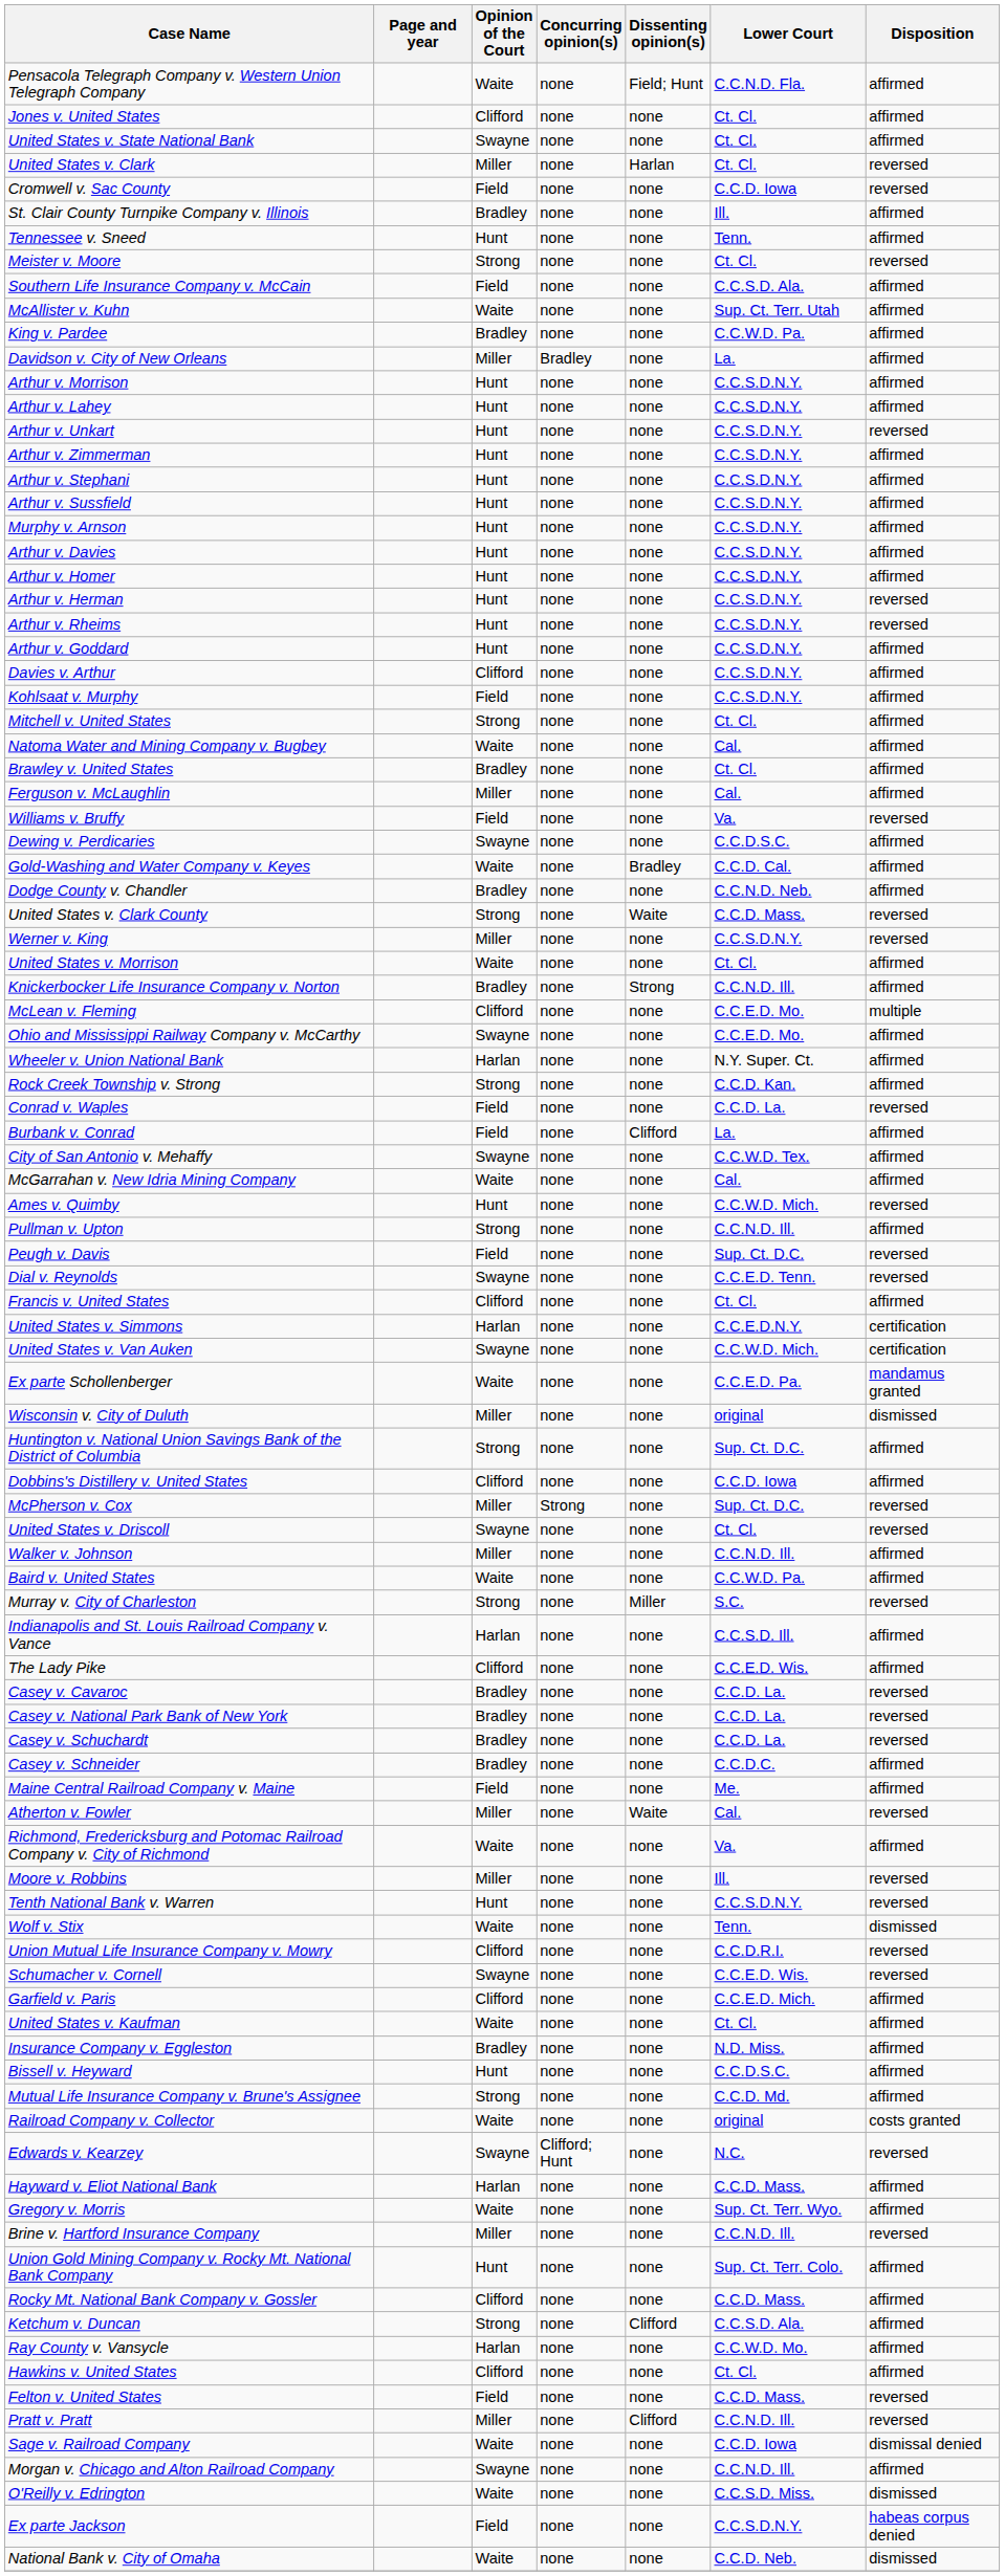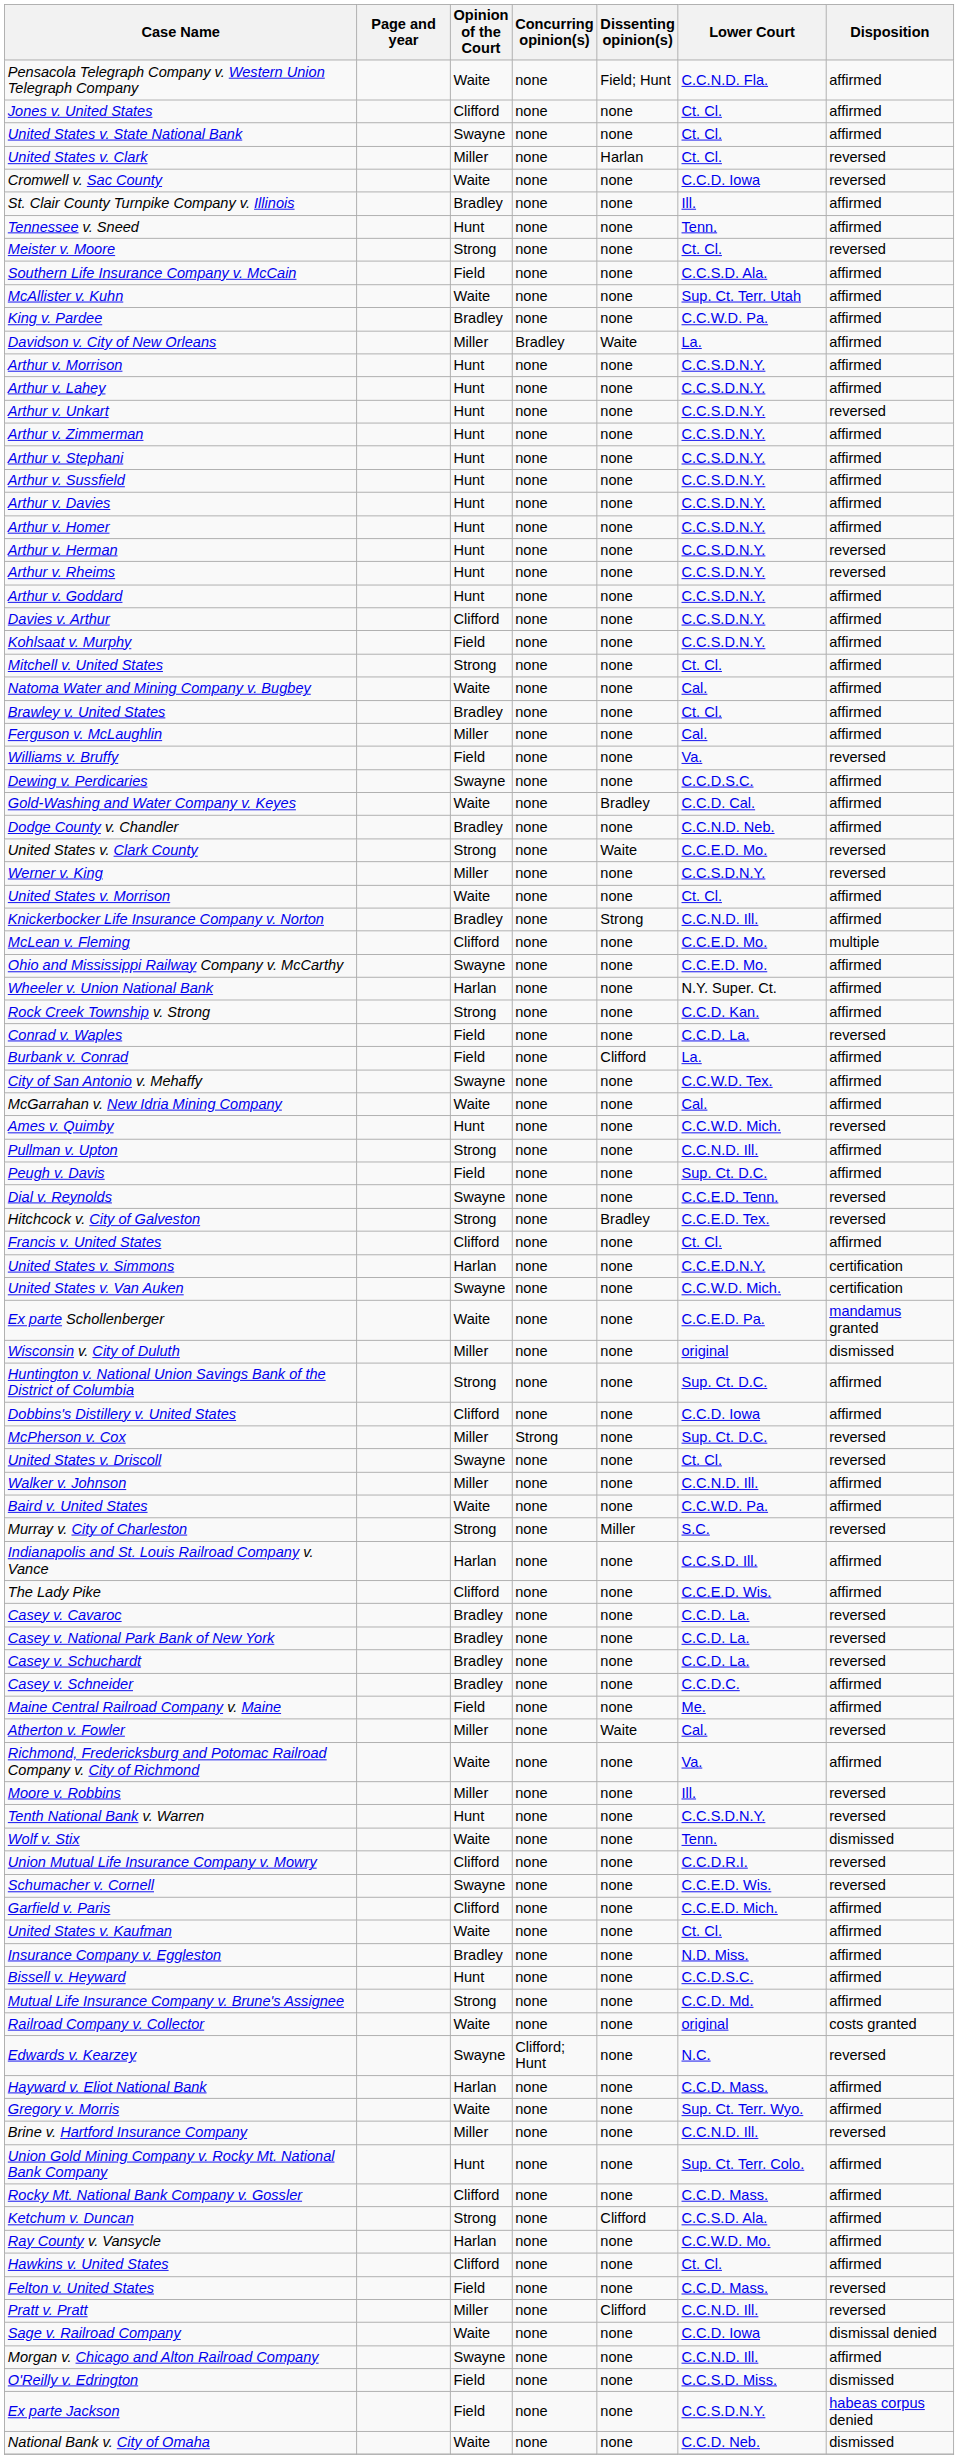Cromwell v. Sac County | Opinion of the Court: Field -> Waite
Davidson v. City of New Orleans | Dissenting opinion(s): none -> Waite
- row: Murphy v. Arnson | Hunt | none | none | C.C.S.D.N.Y. | affirmed
United States v. Clark County | Lower Court: C.C.D. Mass. -> C.C.E.D. Mo.
Peugh v. Davis | Disposition: reversed -> affirmed
+ row: Hitchcock v. City of Galveston | Strong | none | Bradley | C.C.E.D. Tex. | reversed
O'Reilly v. Edrington | Opinion of the Court: Waite -> Field
